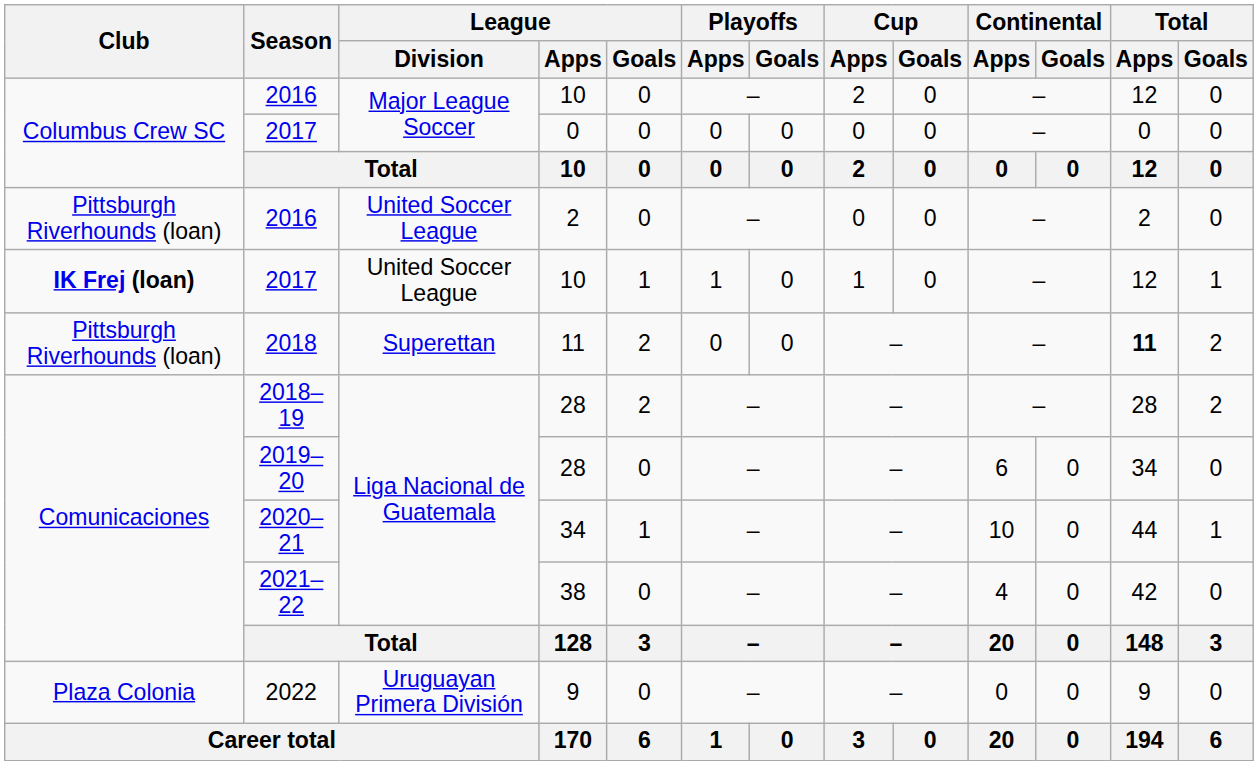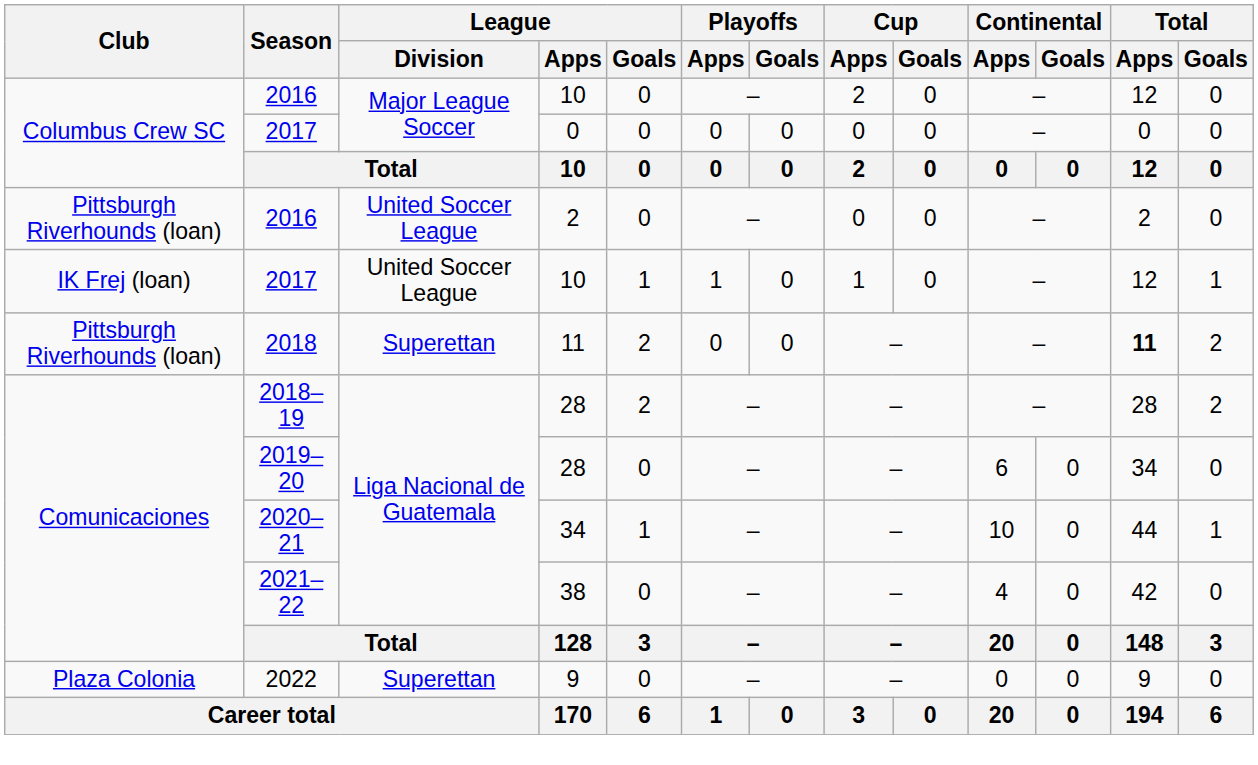2017 / 10 | Club: bold -> normal
2022 | League / Division: Uruguayan Primera División -> Superettan
